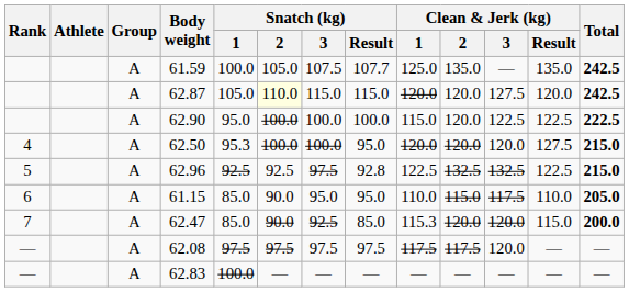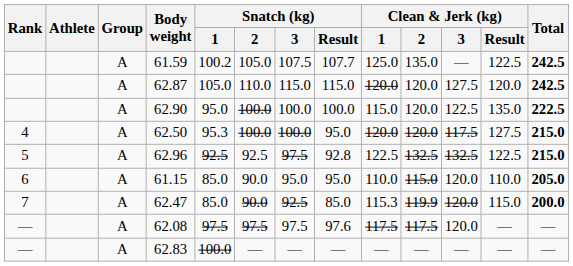61.59 | Snatch (kg) / 1: 100.0 -> 100.2
61.59 | Clean & Jerk (kg) / Result: 135.0 -> 122.5
62.87 | Snatch (kg) / 2: lightyellow background -> no background
62.90 | Clean & Jerk (kg) / Result: 122.5 -> 135.0
62.50 | Clean & Jerk (kg) / 3: 120.0 -> 117.5
61.15 | Clean & Jerk (kg) / 3: 117.5 -> 120.0
62.47 | Clean & Jerk (kg) / 2: 120.0 -> 119.9
62.08 | Snatch (kg) / Result: 97.5 -> 97.6
